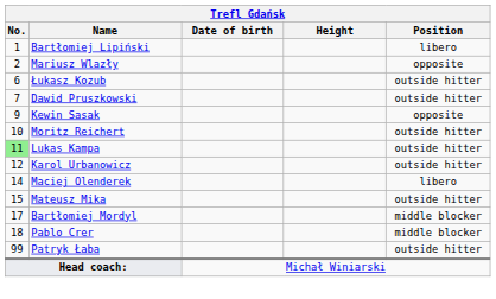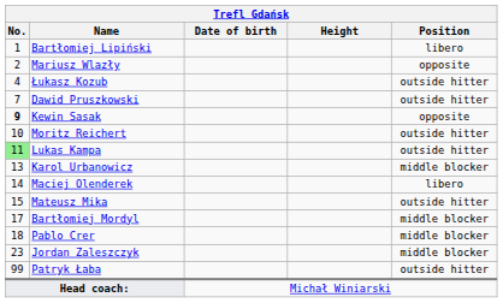Łukasz Kozub | No.: 6 -> 4
Kewin Sasak | No.: normal -> bold
Karol Urbanowicz | No.: 12 -> 13
Karol Urbanowicz | Position: outside hitter -> middle blocker
+ row: 23 | Jordan Zaleszczyk | middle blocker
